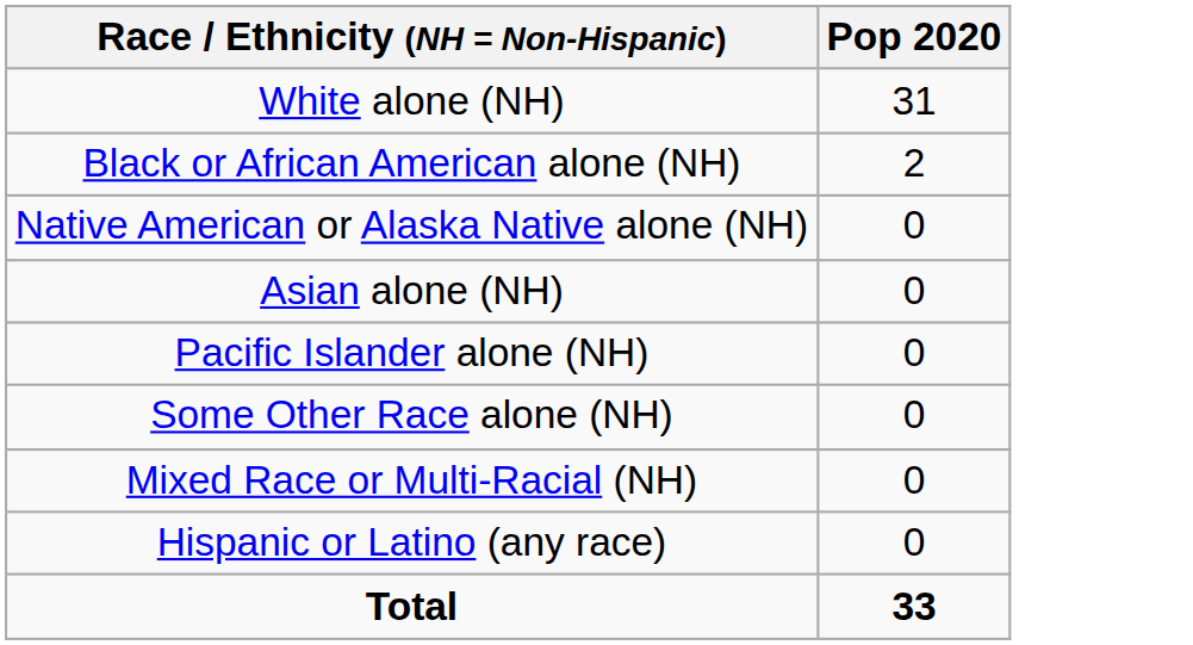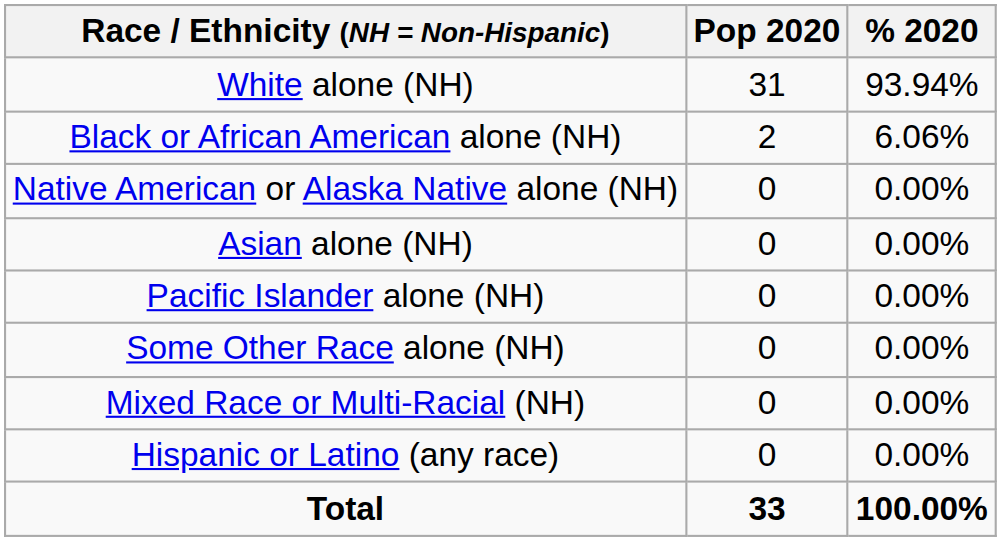+ column: % 2020 | 93.94% | 6.06% | 0.00% | 0.00% | 0.00% | 0.00% | 0.00% | 0.00% | 100.00%
